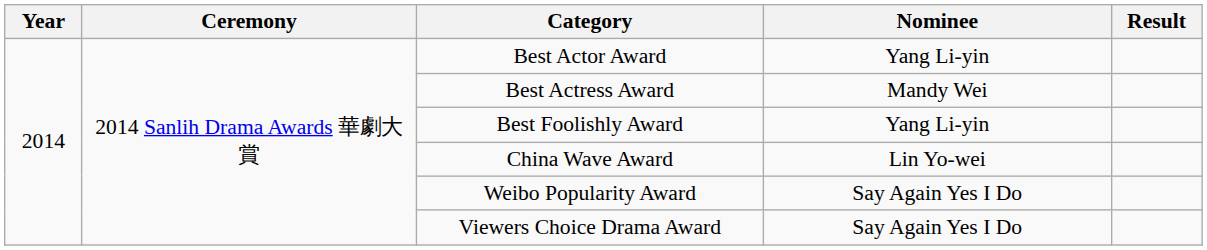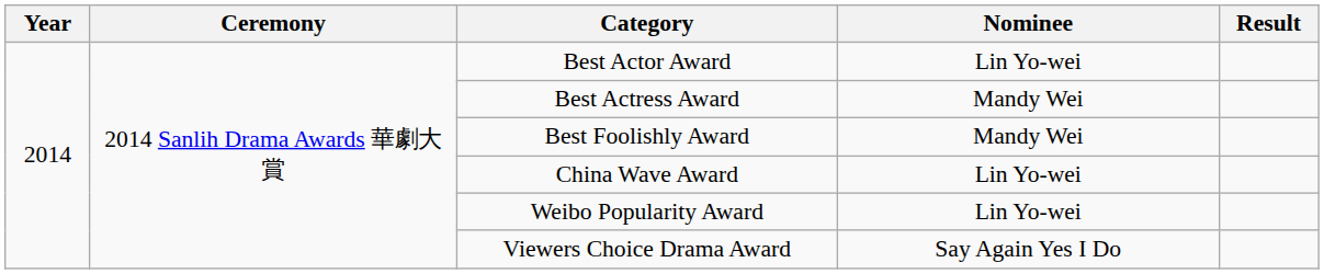Best Actor Award | Nominee: Yang Li-yin -> Lin Yo-wei
Best Foolishly Award | Nominee: Yang Li-yin -> Mandy Wei
Weibo Popularity Award | Nominee: Say Again Yes I Do -> Lin Yo-wei
